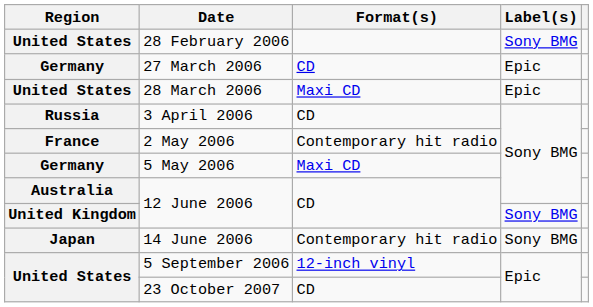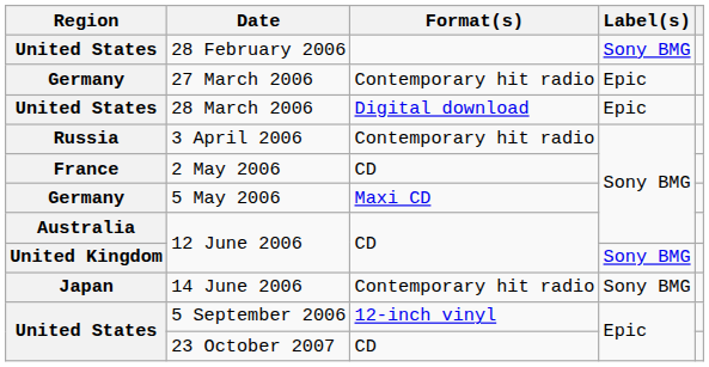27 March 2006 | Format(s): CD -> Contemporary hit radio
28 March 2006 | Format(s): Maxi CD -> Digital download
3 April 2006 | Format(s): CD -> Contemporary hit radio
2 May 2006 | Format(s): Contemporary hit radio -> CD
